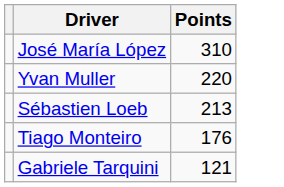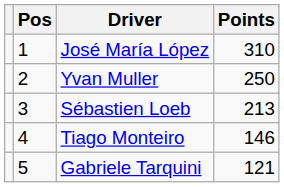+ column: Pos | 1 | 2 | 3 | 4 | 5
Yvan Muller | Points: 220 -> 250
Tiago Monteiro | Points: 176 -> 146
